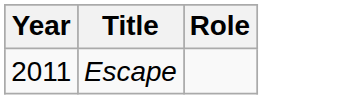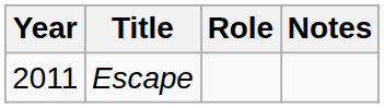+ column: Notes
